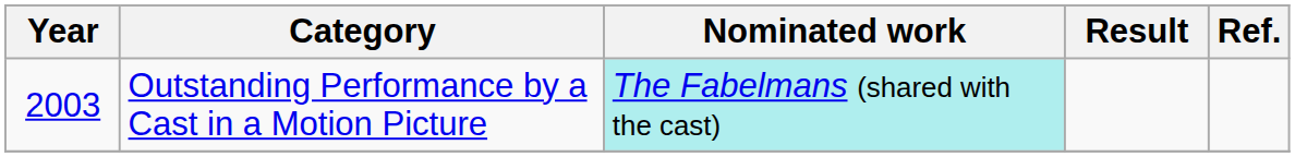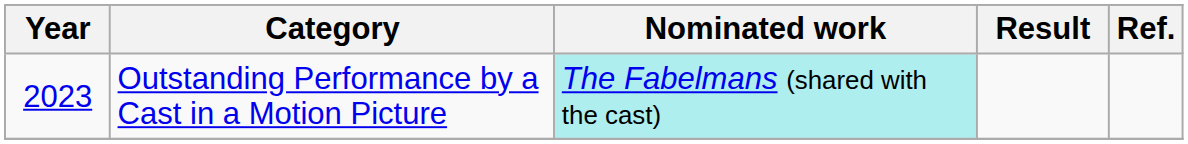Outstanding Performance by a Cast in a Motion Picture | Year: 2003 -> 2023
